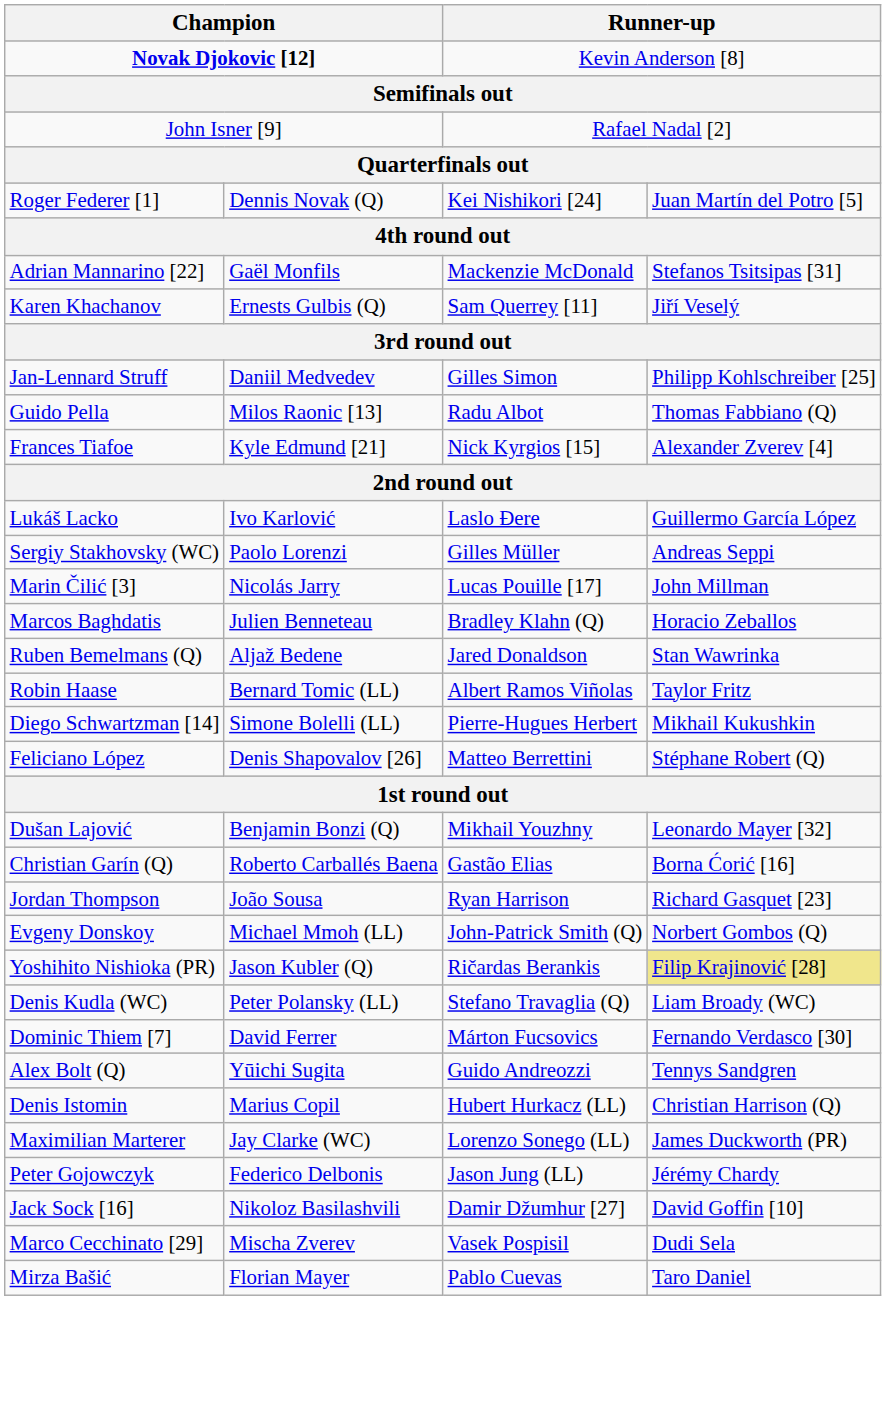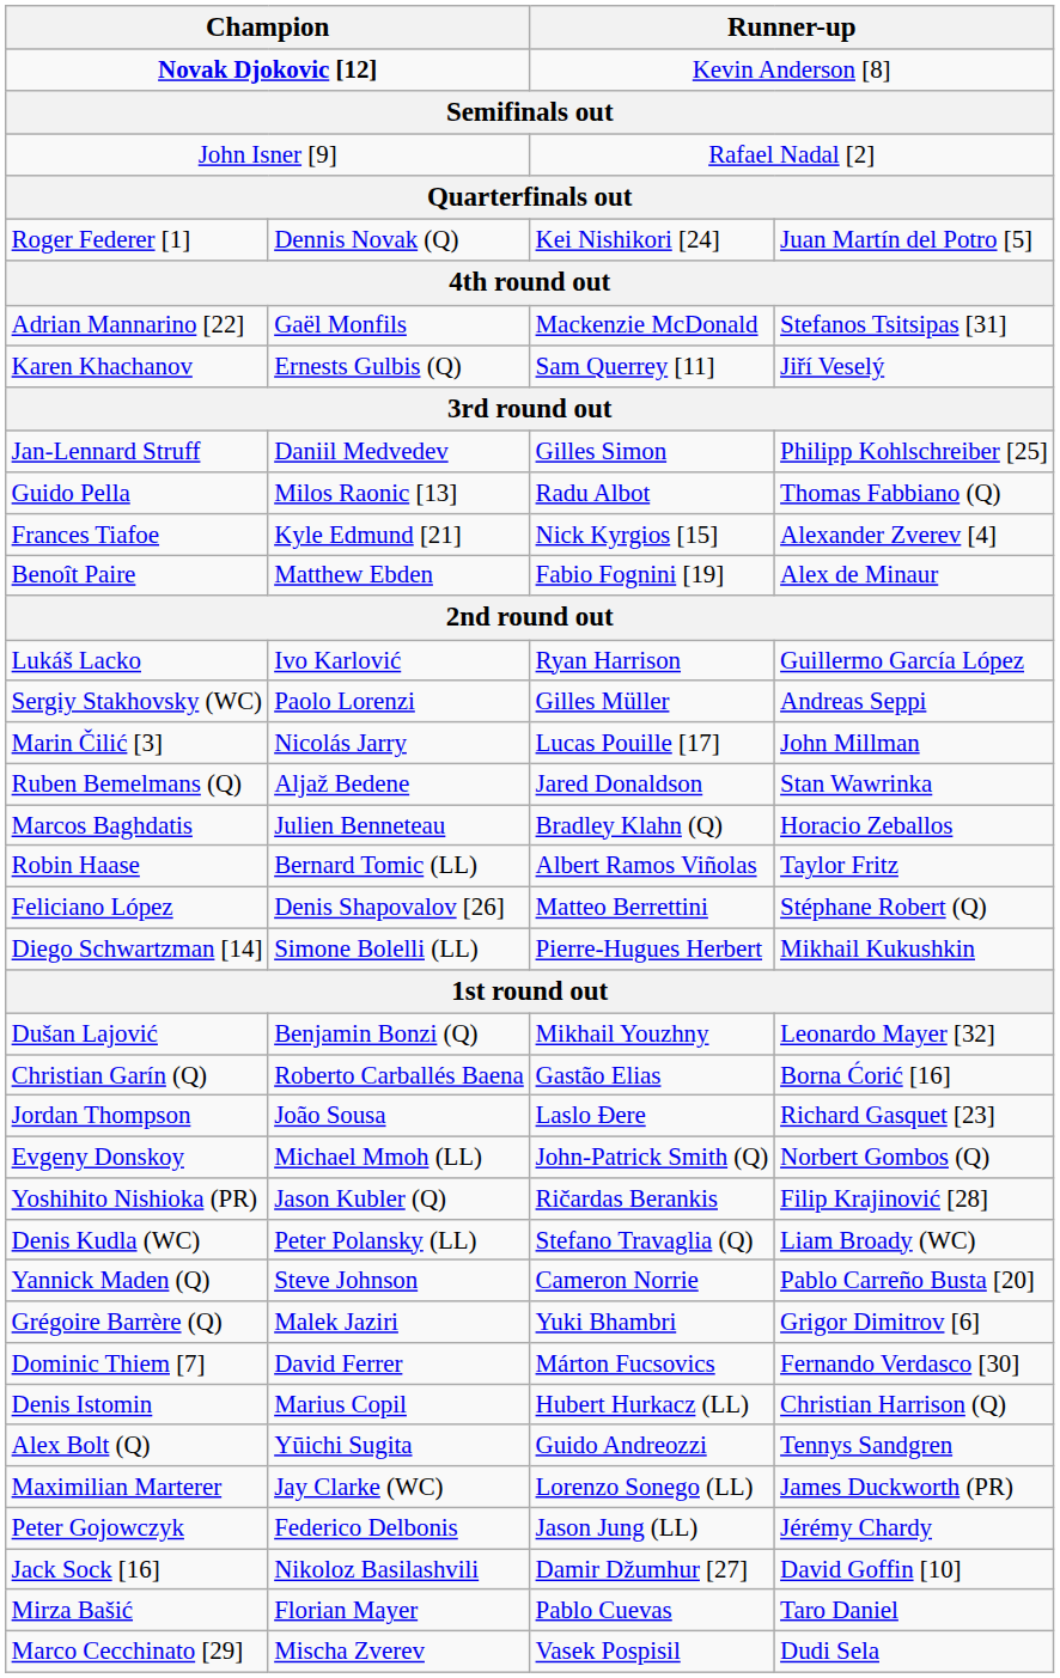+ row: Benoît Paire | Matthew Ebden | Fabio Fognini [19] | Alex de Minaur
Lukáš Lacko | column 3: Laslo Đere -> Ryan Harrison
rows swapped: Ruben Bemelmans (Q) <-> Marcos Baghdatis
rows swapped: Feliciano López <-> Diego Schwartzman [14]
Jordan Thompson | column 3: Ryan Harrison -> Laslo Đere
Yoshihito Nishioka (PR) | column 4: khaki background -> no background
+ row: Yannick Maden (Q) | Steve Johnson | Cameron Norrie | Pablo Carreño Busta [20]
+ row: Grégoire Barrère (Q) | Malek Jaziri | Yuki Bhambri | Grigor Dimitrov [6]
rows swapped: Alex Bolt (Q) <-> Denis Istomin
rows swapped: Mirza Bašić <-> Marco Cecchinato [29]
